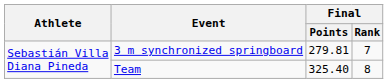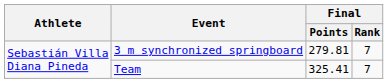Team | Final / Points: 325.40 -> 325.41
Team | Final / Rank: 8 -> 7
